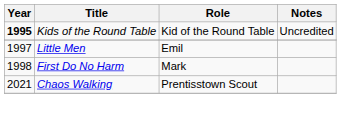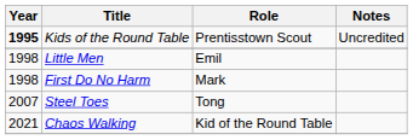Kids of the Round Table | Role: Kid of the Round Table -> Prentisstown Scout
Little Men | Year: 1997 -> 1998
+ row: 2007 | Steel Toes | Tong
Chaos Walking | Role: Prentisstown Scout -> Kid of the Round Table
